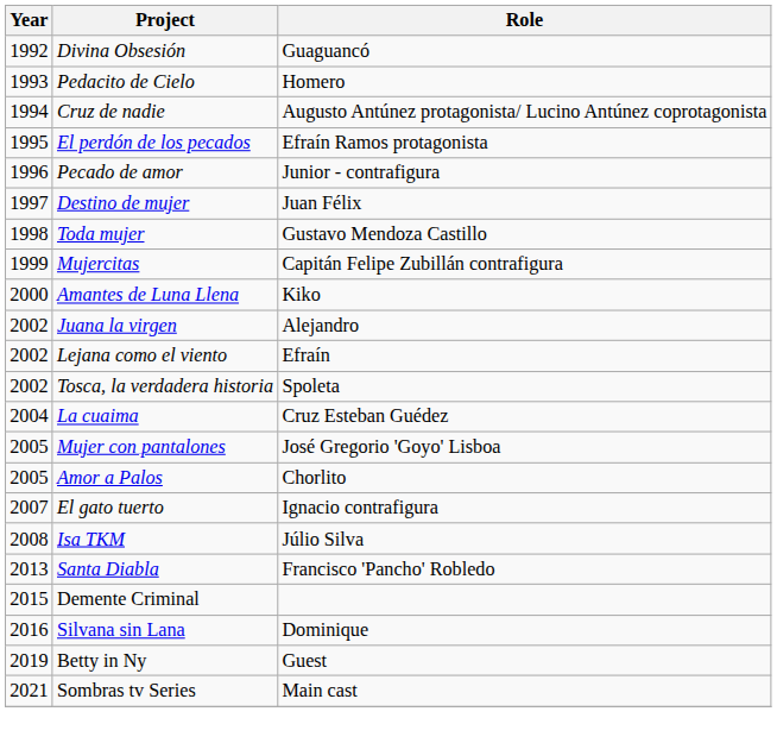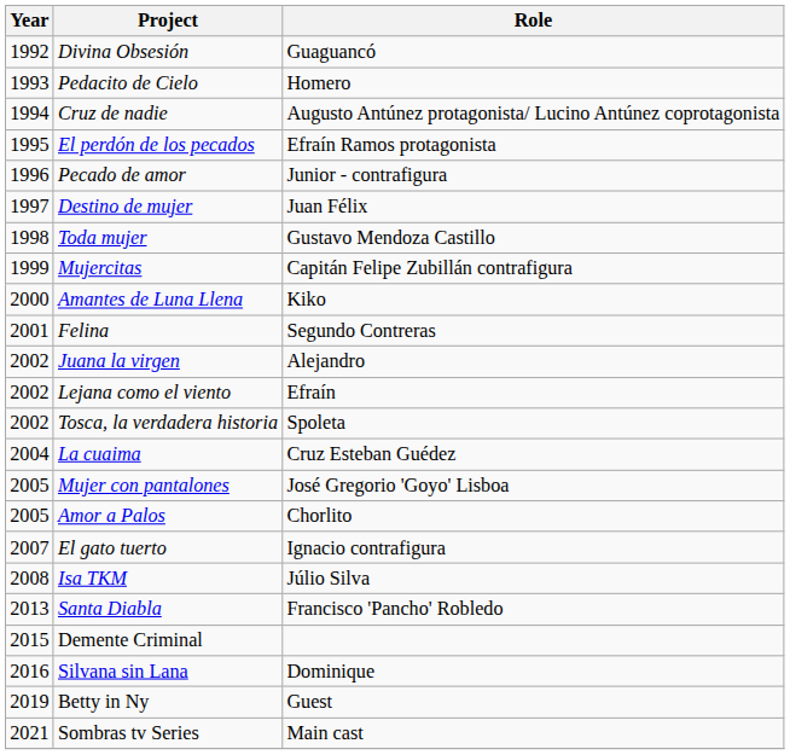+ row: 2001 | Felina | Segundo Contreras
